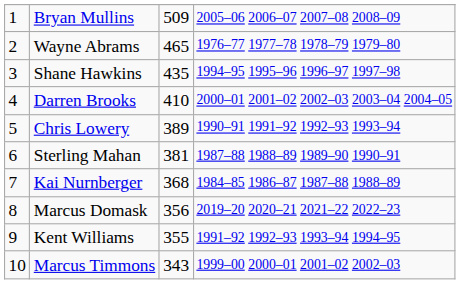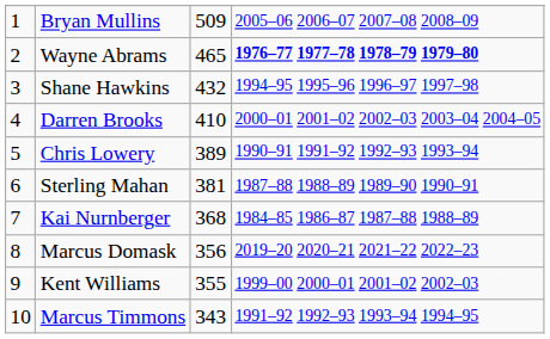Wayne Abrams | column 4: normal -> bold
Shane Hawkins | column 3: 435 -> 432
Kent Williams | column 4: 1991–92 1992–93 1993–94 1994–95 -> 1999–00 2000–01 2001–02 2002–03
Marcus Timmons | column 4: 1999–00 2000–01 2001–02 2002–03 -> 1991–92 1992–93 1993–94 1994–95
